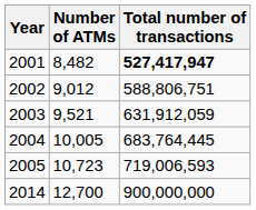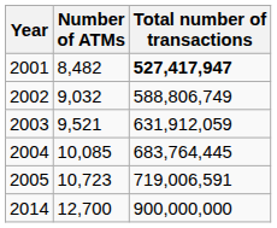2002 | Number of ATMs: 9,012 -> 9,032
2002 | Total number of transactions: 588,806,751 -> 588,806,749
2004 | Number of ATMs: 10,005 -> 10,085
2005 | Total number of transactions: 719,006,593 -> 719,006,591
